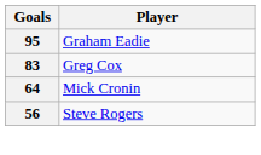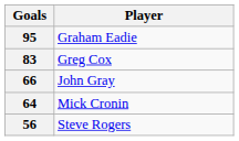+ row: 66 | John Gray
